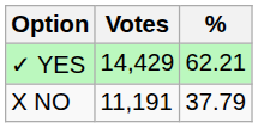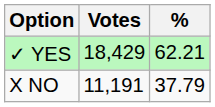✓ YES | Votes: 14,429 -> 18,429
